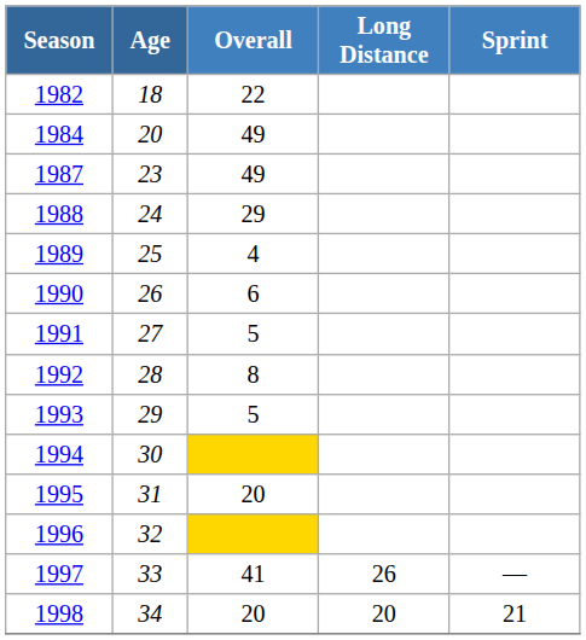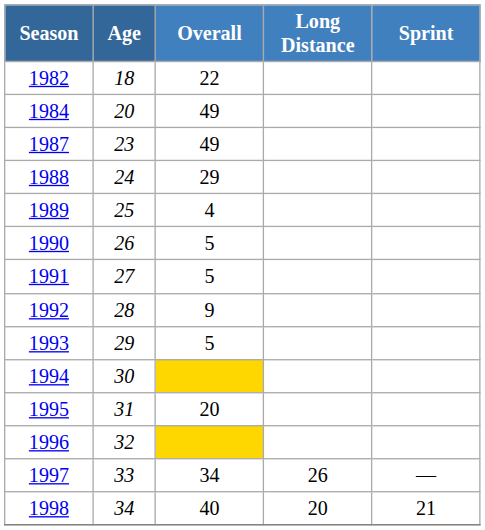1990 | Overall: 6 -> 5
1992 | Overall: 8 -> 9
1997 | Overall: 41 -> 34
1998 | Overall: 20 -> 40
